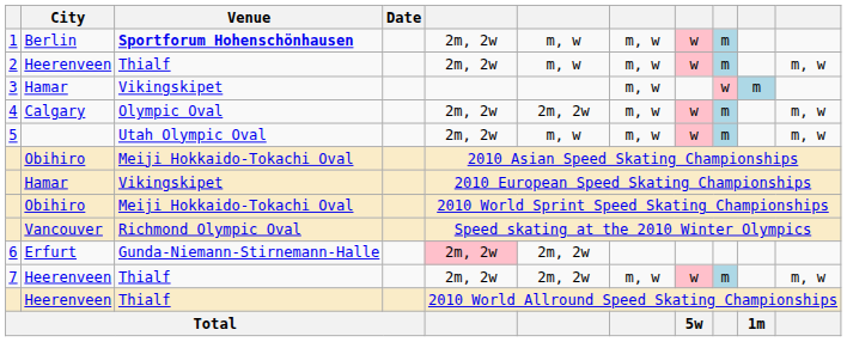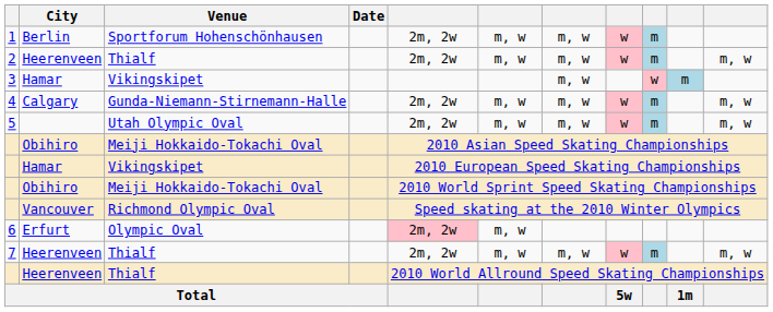1 | Venue: bold -> normal
4 | Venue: Olympic Oval -> Gunda-Niemann-Stirnemann-Halle
4 | column 6: 2m, 2w -> m, w
6 | Venue: Gunda-Niemann-Stirnemann-Halle -> Olympic Oval
6 | column 6: 2m, 2w -> m, w
7 | column 6: 2m, 2w -> m, w
